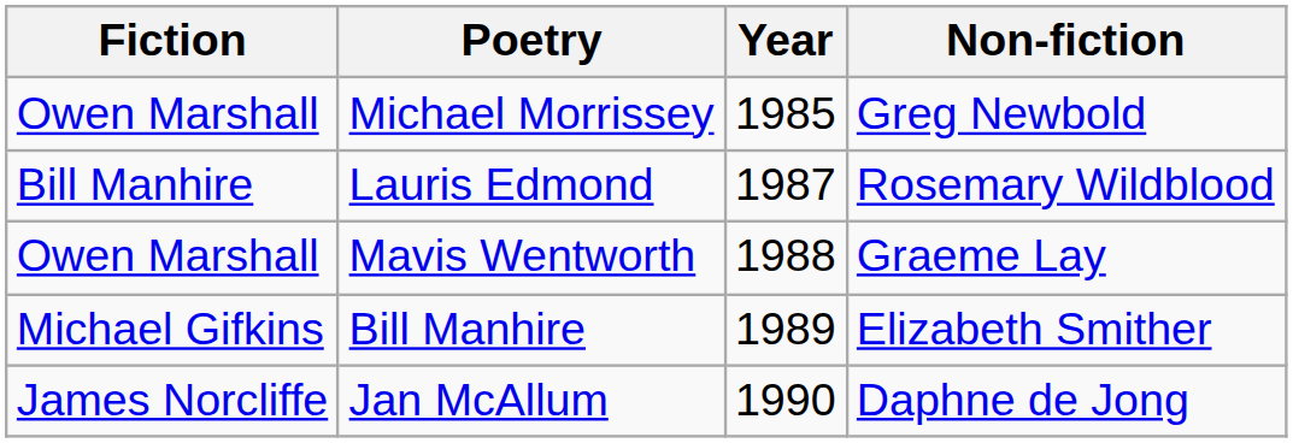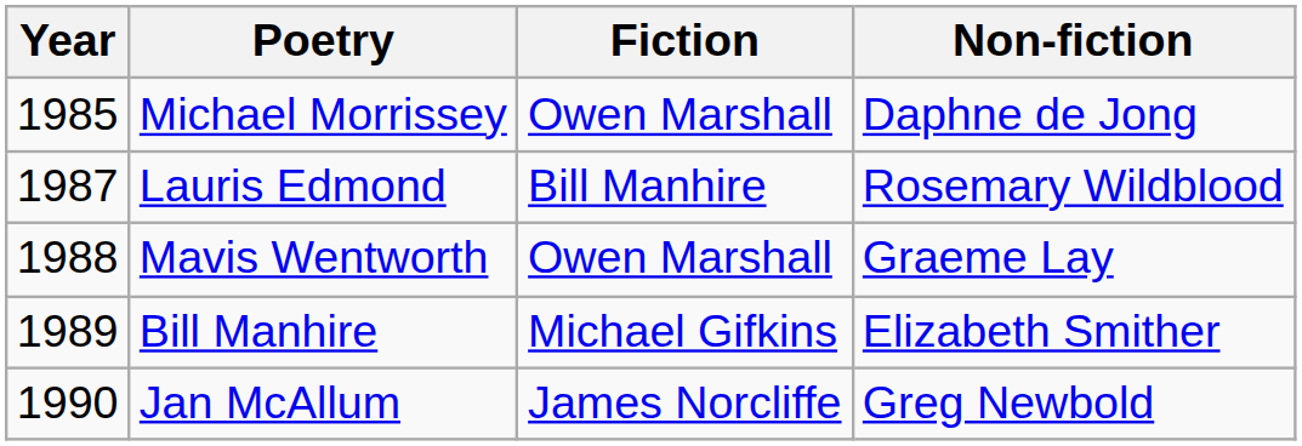columns swapped: Year <-> Fiction
Michael Morrissey | Non-fiction: Greg Newbold -> Daphne de Jong
Jan McAllum | Non-fiction: Daphne de Jong -> Greg Newbold
